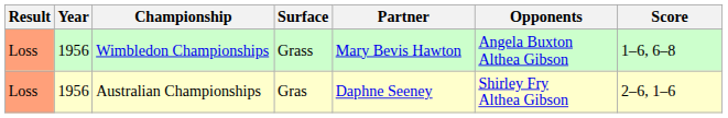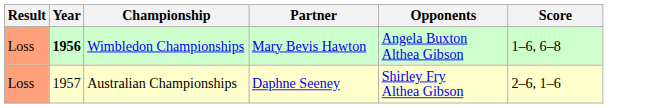- column: Surface | Grass | Gras
Wimbledon Championships | Year: normal -> bold
Australian Championships | Year: 1956 -> 1957
